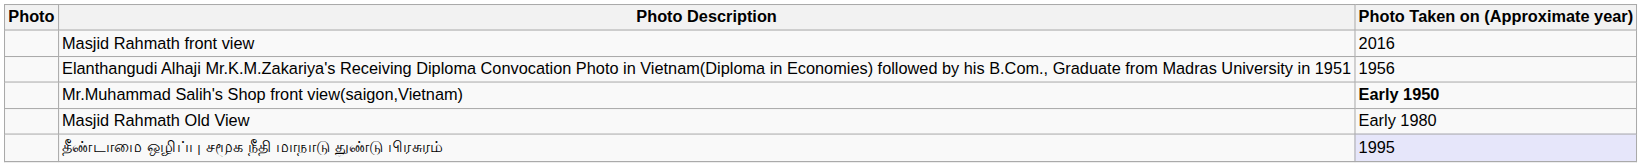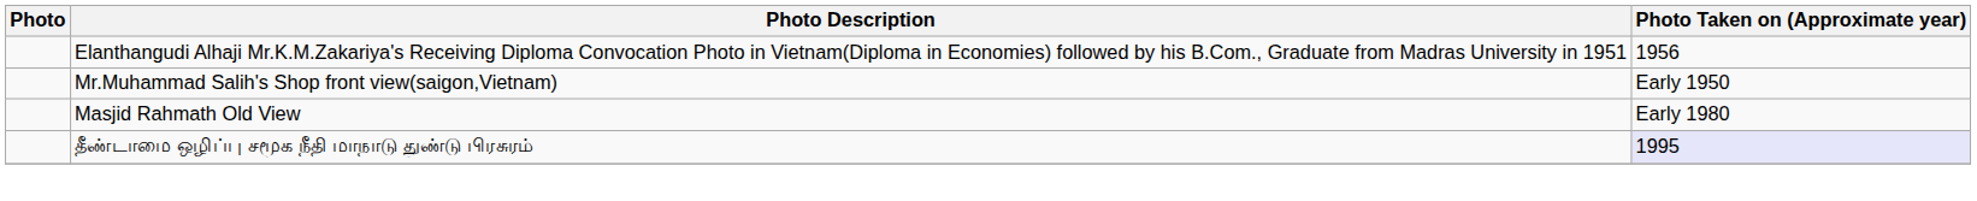- row: Masjid Rahmath front view | 2016
Mr.Muhammad Salih's Shop front view(saigon,Vietnam) | Photo Taken on (Approximate year): bold -> normal
